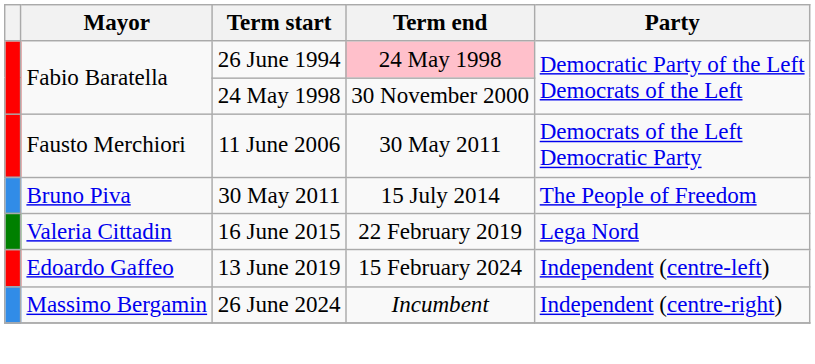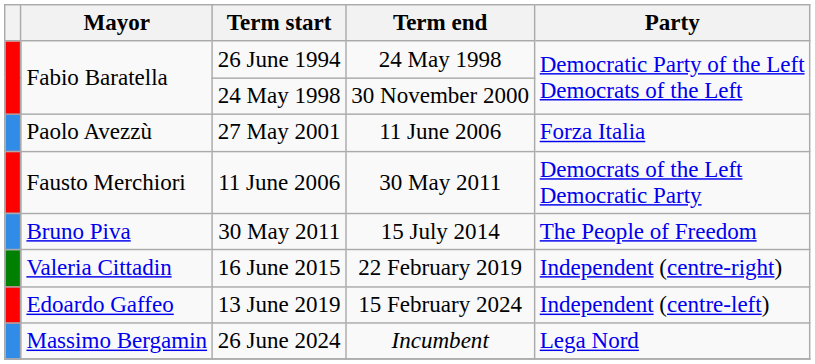26 June 1994 | Term end: pink background -> no background
+ row: Paolo Avezzù | 27 May 2001 | 11 June 2006 | Forza Italia
16 June 2015 | Party: Lega Nord -> Independent (centre-right)
26 June 2024 | Party: Independent (centre-right) -> Lega Nord
